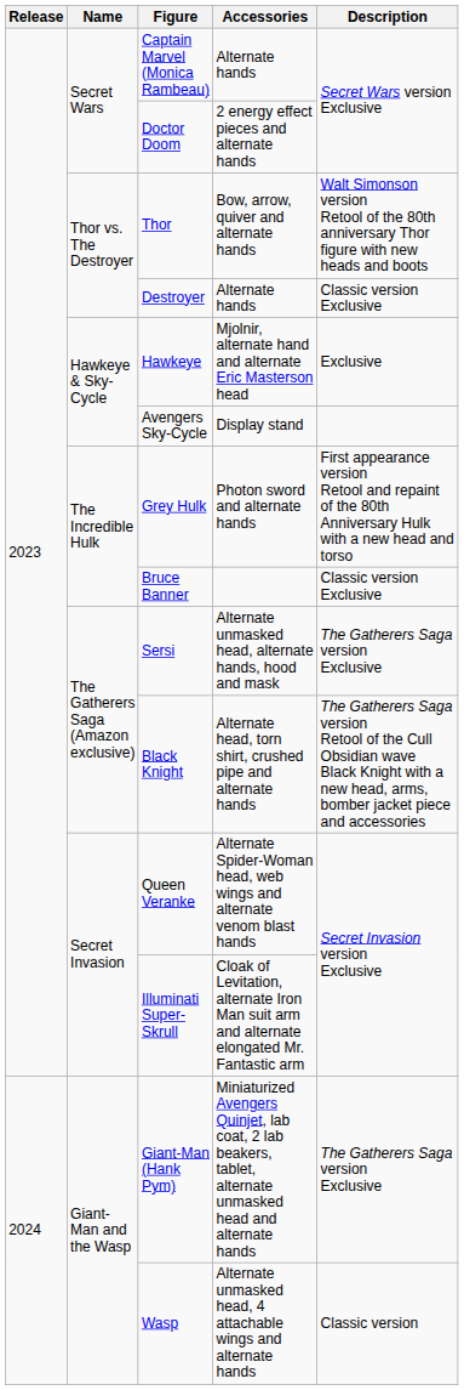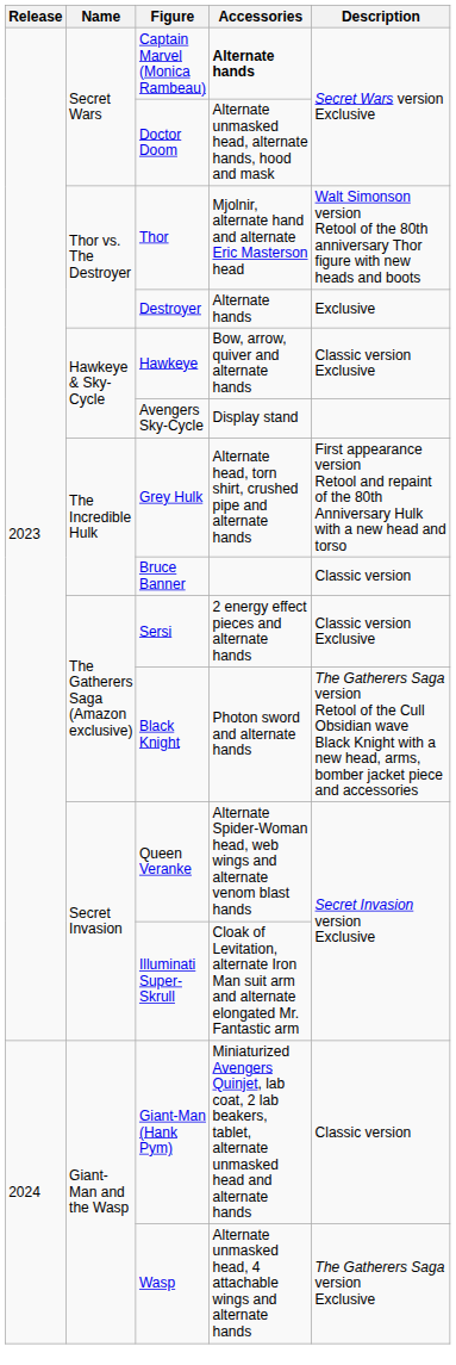Captain Marvel (Monica Rambeau) | Accessories: normal -> bold
Doctor Doom | Accessories: 2 energy effect pieces and alternate hands -> Alternate unmasked head, alternate hands, hood and mask
Thor | Accessories: Bow, arrow, quiver and alternate hands -> Mjolnir, alternate hand and alternate Eric Masterson head
Destroyer | Description: Classic version Exclusive -> Exclusive
Hawkeye | Accessories: Mjolnir, alternate hand and alternate Eric Masterson head -> Bow, arrow, quiver and alternate hands
Hawkeye | Description: Exclusive -> Classic version Exclusive
Grey Hulk | Accessories: Photon sword and alternate hands -> Alternate head, torn shirt, crushed pipe and alternate hands
Bruce Banner | Description: Classic version Exclusive -> Classic version
Sersi | Accessories: Alternate unmasked head, alternate hands, hood and mask -> 2 energy effect pieces and alternate hands
Sersi | Description: The Gatherers Saga version Exclusive -> Classic version Exclusive
Black Knight | Accessories: Alternate head, torn shirt, crushed pipe and alternate hands -> Photon sword and alternate hands
Giant-Man (Hank Pym) | Description: The Gatherers Saga version Exclusive -> Classic version
Wasp | Description: Classic version -> The Gatherers Saga version Exclusive
